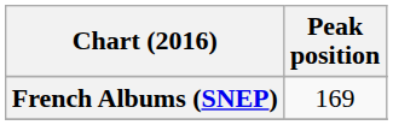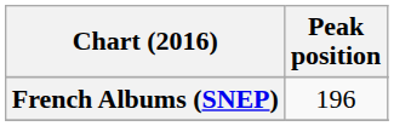French Albums (SNEP) | Peak position: 169 -> 196
